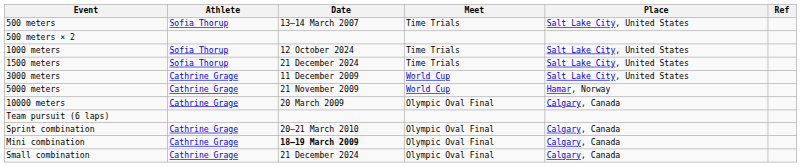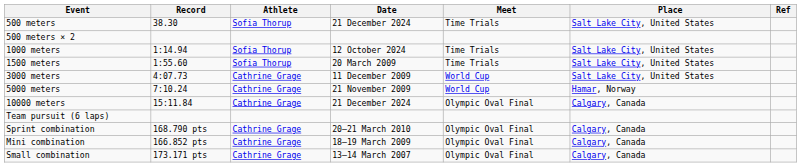+ column: Record | 38.30 | 1:14.94 | 1:55.60 | 4:07.73 | 7:10.24 | 15:11.84 | 168.790 pts | 166.852 pts | 173.171 pts
500 meters | Date: 13–14 March 2007 -> 21 December 2024
1500 meters | Date: 21 December 2024 -> 20 March 2009
10000 meters | Date: 20 March 2009 -> 21 December 2024
Mini combination | Date: bold -> normal
Small combination | Date: 21 December 2024 -> 13–14 March 2007
